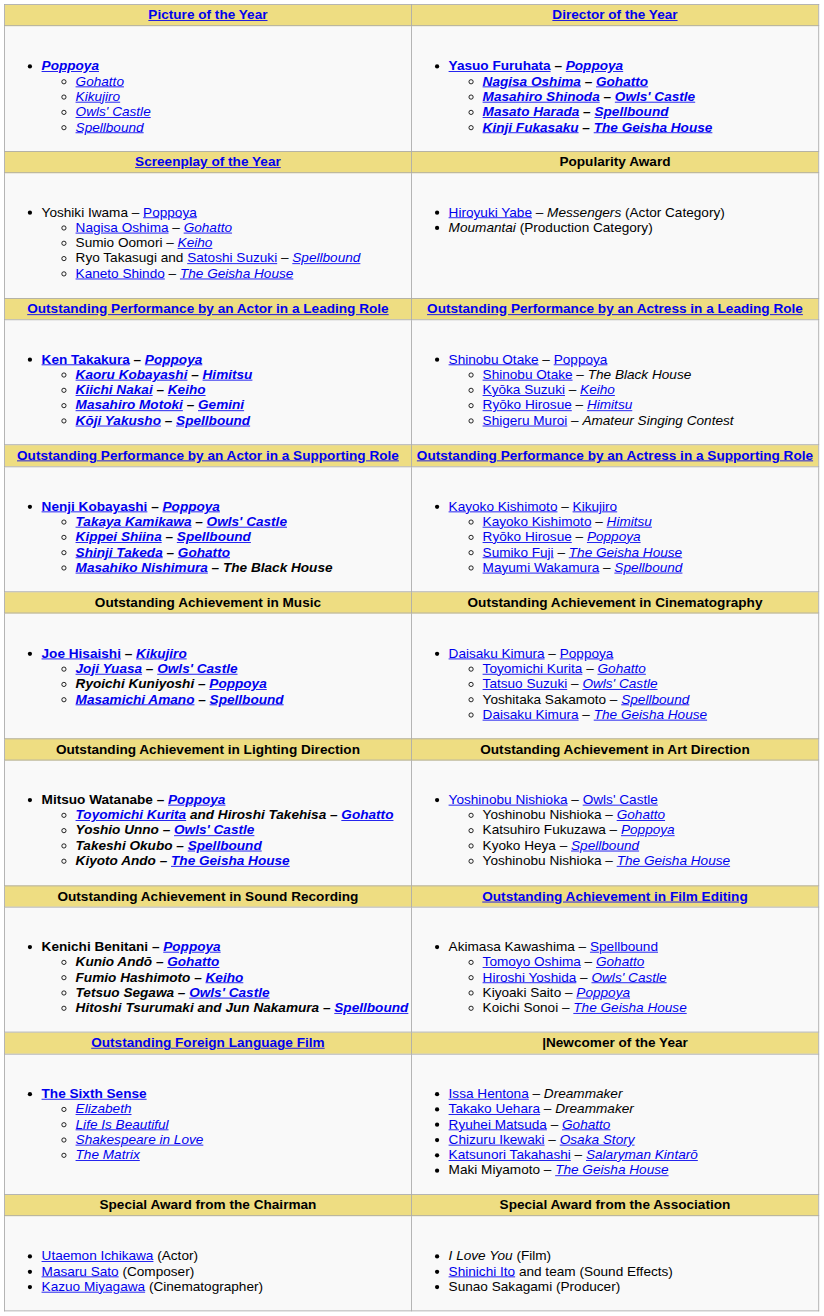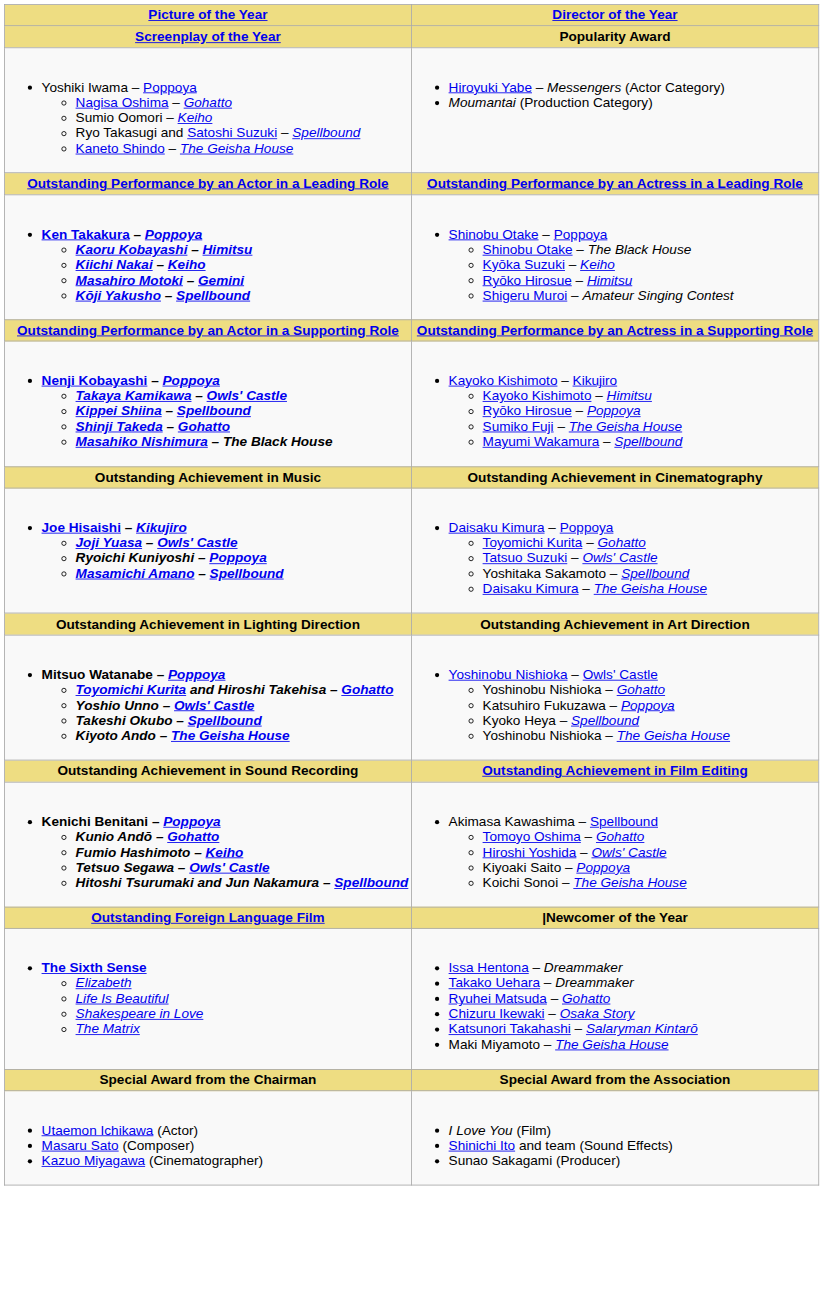- row: Poppoya Gohatto Kikujiro Owls' Castle Spellbound | Yasuo Furuhata – Poppoya Nagisa Oshima – Gohatto Masahiro Shinoda – Owls' Castle Masato Harada – Spellbound Kinji Fukasaku – The Geisha House
